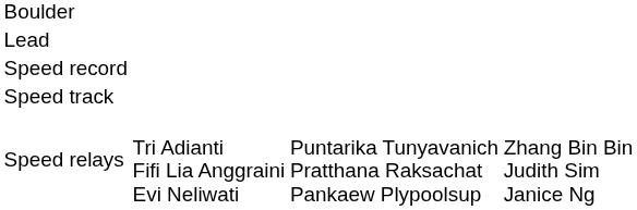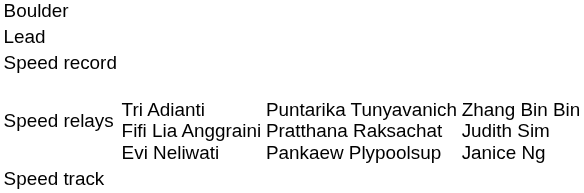rows swapped: Speed track <-> Speed relays
